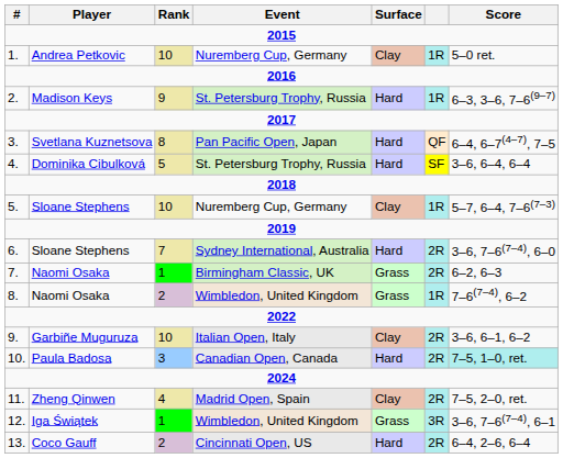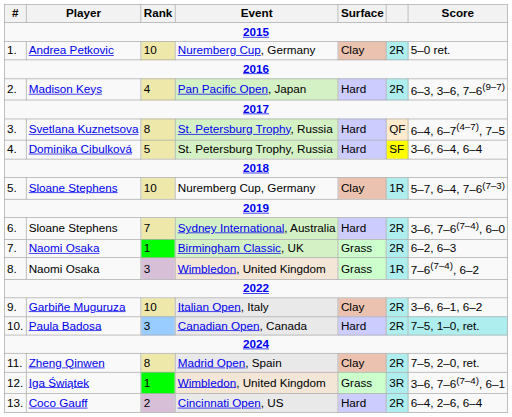Andrea Petkovic | column 6: 1R -> 2R
Madison Keys | Rank: 9 -> 4
Madison Keys | Event: St. Petersburg Trophy, Russia -> Pan Pacific Open, Japan
Madison Keys | column 6: 1R -> 2R
Svetlana Kuznetsova | Event: Pan Pacific Open, Japan -> St. Petersburg Trophy, Russia
8. / Naomi Osaka | Rank: 2 -> 3
Zheng Qinwen | Rank: 4 -> 8
